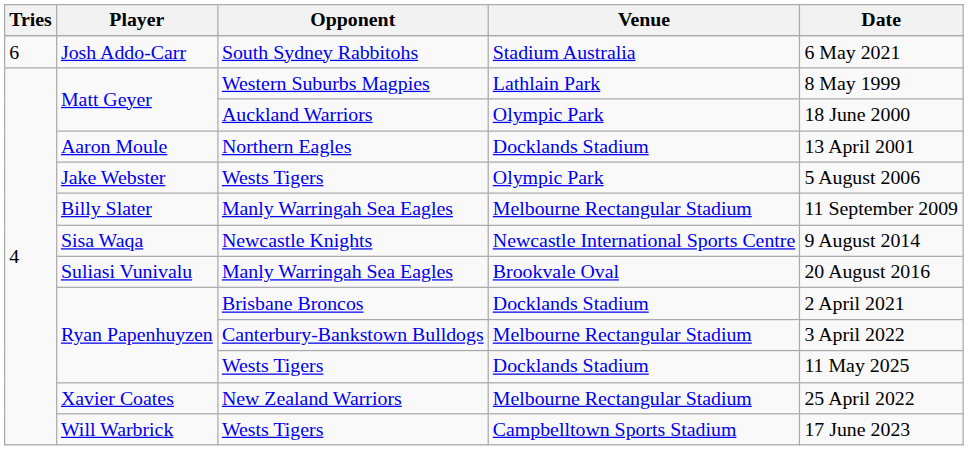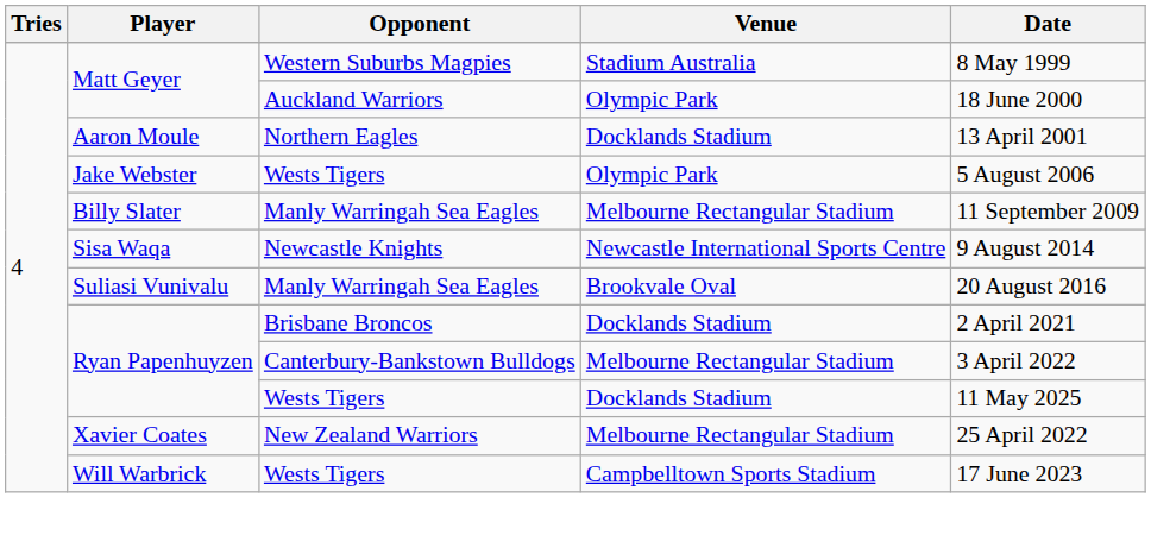- row: 6 | Josh Addo-Carr | South Sydney Rabbitohs | Stadium Australia | 6 May 2021
Matt Geyer / Western Suburbs Magpies | Venue: Lathlain Park -> Stadium Australia
